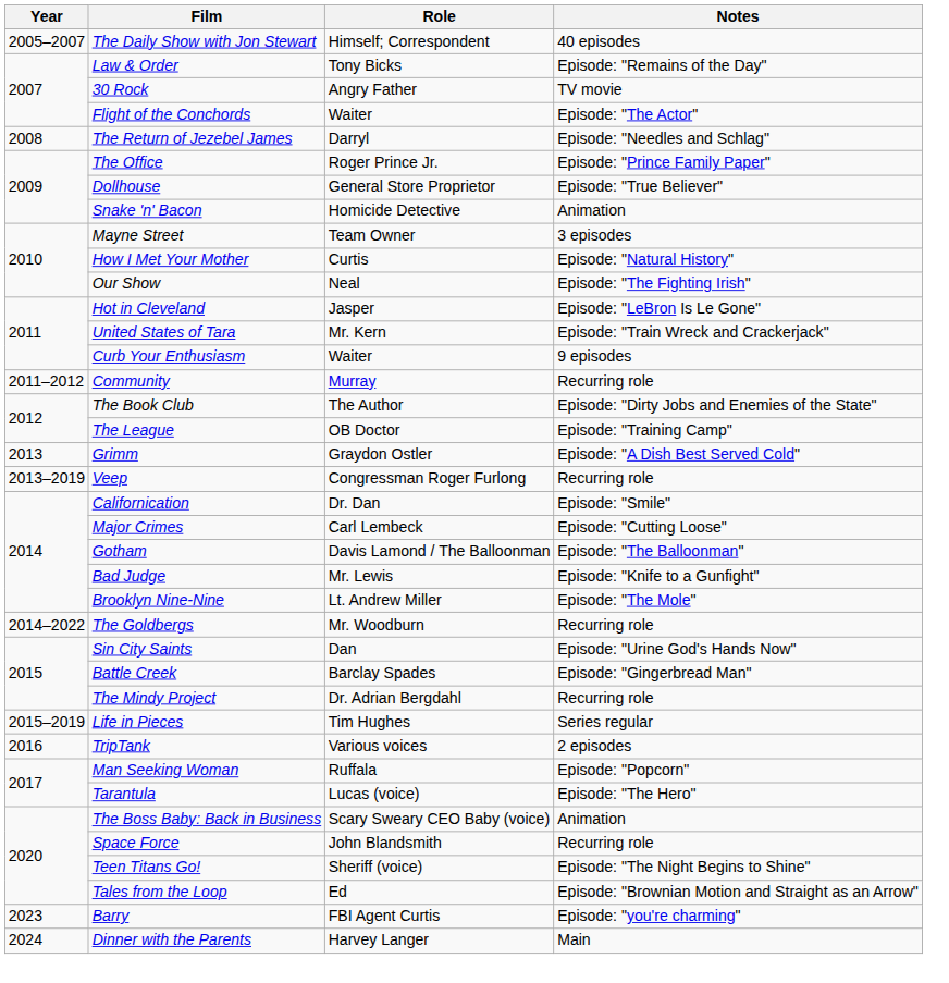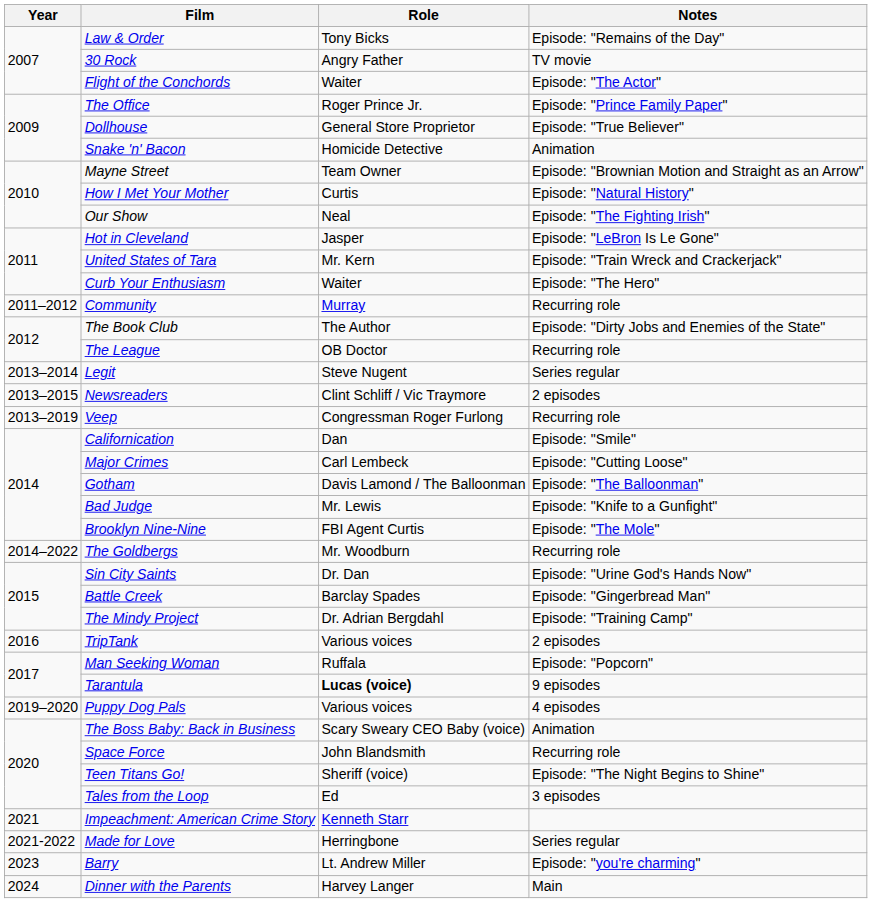- row: 2005–2007 | The Daily Show with Jon Stewart | Himself; Correspondent | 40 episodes
- row: 2008 | The Return of Jezebel James | Darryl | Episode: "Needles and Schlag"
Mayne Street | Notes: 3 episodes -> Episode: "Brownian Motion and Straight as an Arrow"
Curb Your Enthusiasm | Notes: 9 episodes -> Episode: "The Hero"
The League | Notes: Episode: "Training Camp" -> Recurring role
- row: 2013 | Grimm | Graydon Ostler | Episode: "A Dish Best Served Cold"
+ row: 2013–2014 | Legit | Steve Nugent | Series regular
+ row: 2013–2015 | Newsreaders | Clint Schliff / Vic Traymore | 2 episodes
Californication | Role: Dr. Dan -> Dan
Brooklyn Nine-Nine | Role: Lt. Andrew Miller -> FBI Agent Curtis
Sin City Saints | Role: Dan -> Dr. Dan
The Mindy Project | Notes: Recurring role -> Episode: "Training Camp"
- row: 2015–2019 | Life in Pieces | Tim Hughes | Series regular
Tarantula | Role: normal -> bold
Tarantula | Notes: Episode: "The Hero" -> 9 episodes
+ row: 2019–2020 | Puppy Dog Pals | Various voices | 4 episodes
Tales from the Loop | Notes: Episode: "Brownian Motion and Straight as an Arrow" -> 3 episodes
+ row: 2021 | Impeachment: American Crime Story | Kenneth Starr
+ row: 2021-2022 | Made for Love | Herringbone | Series regular
Barry | Role: FBI Agent Curtis -> Lt. Andrew Miller
